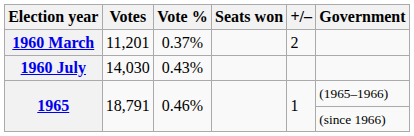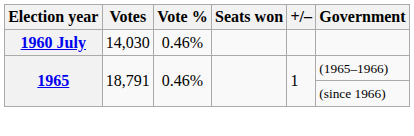- row: 1960 March | 11,201 | 0.37% | 2
1960 July | Vote %: 0.43% -> 0.46%
